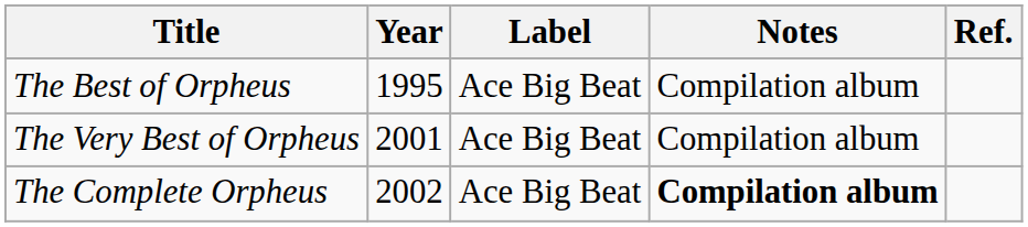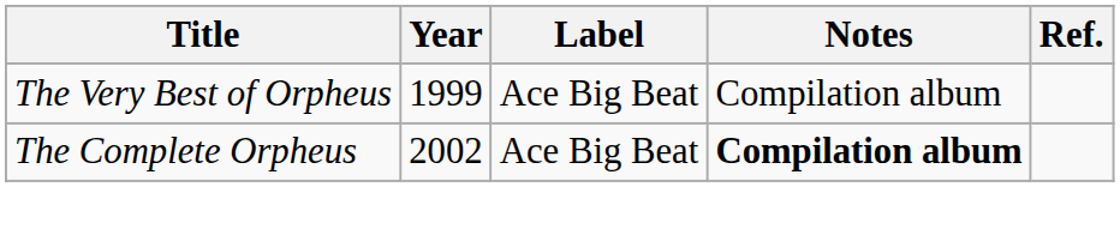- row: The Best of Orpheus | 1995 | Ace Big Beat | Compilation album
The Very Best of Orpheus | Year: 2001 -> 1999
